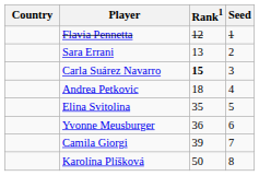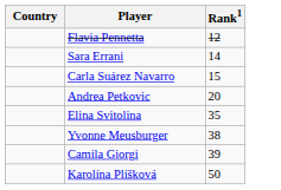- column: Seed | 1 | 2 | 3 | 4 | 5 | 6 | 7 | 8
Sara Errani | Rank1: 13 -> 14
Carla Suárez Navarro | Rank1: bold -> normal
Andrea Petkovic | Rank1: 18 -> 20
Yvonne Meusburger | Rank1: 36 -> 38
